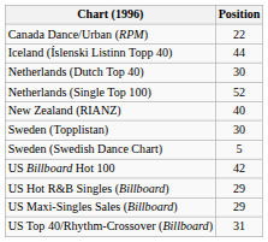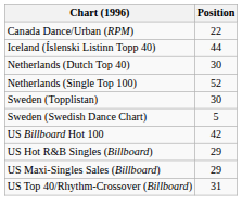- row: New Zealand (RIANZ) | 40
